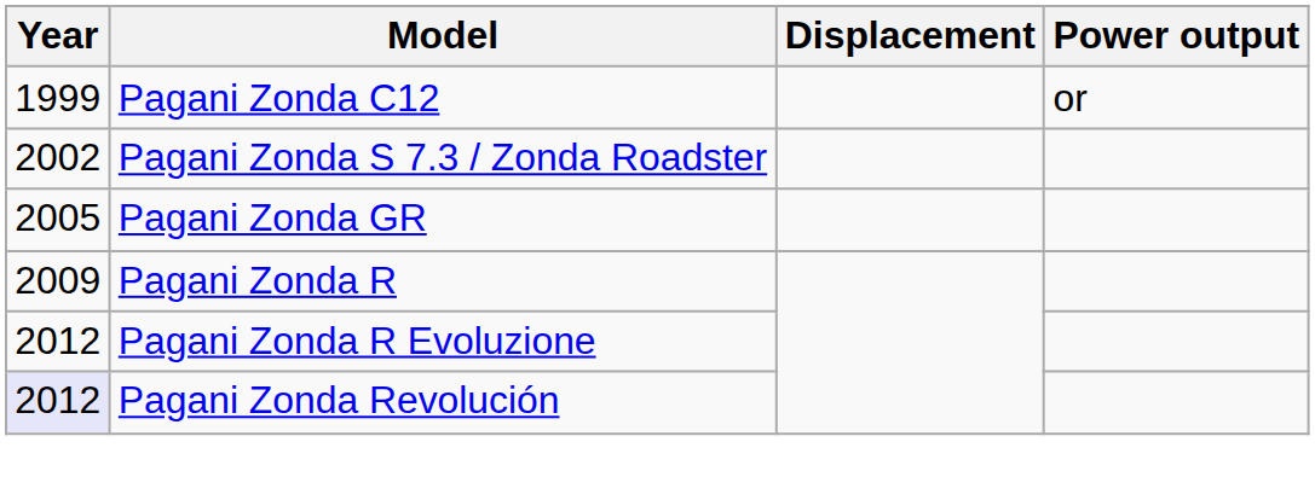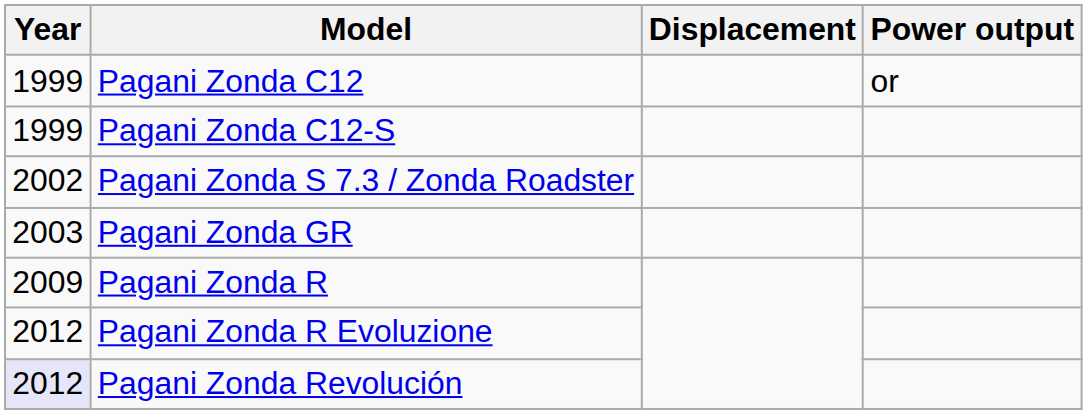+ row: 1999 | Pagani Zonda C12-S
Pagani Zonda GR | Year: 2005 -> 2003
